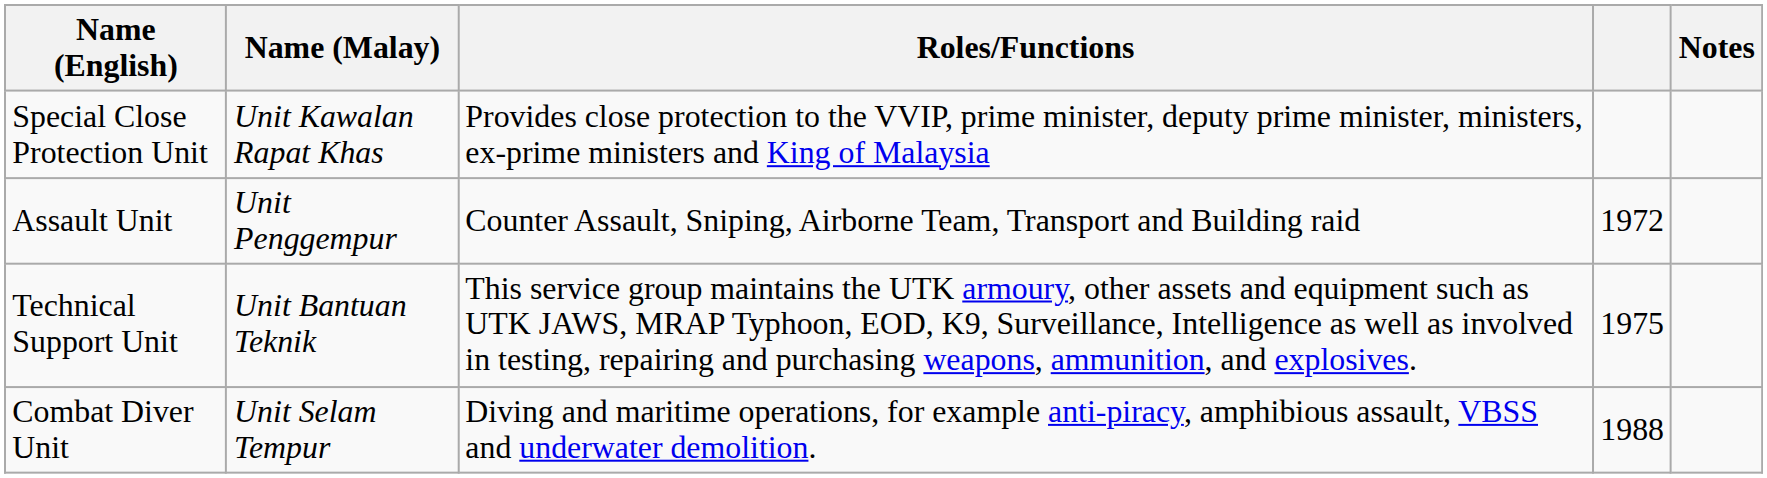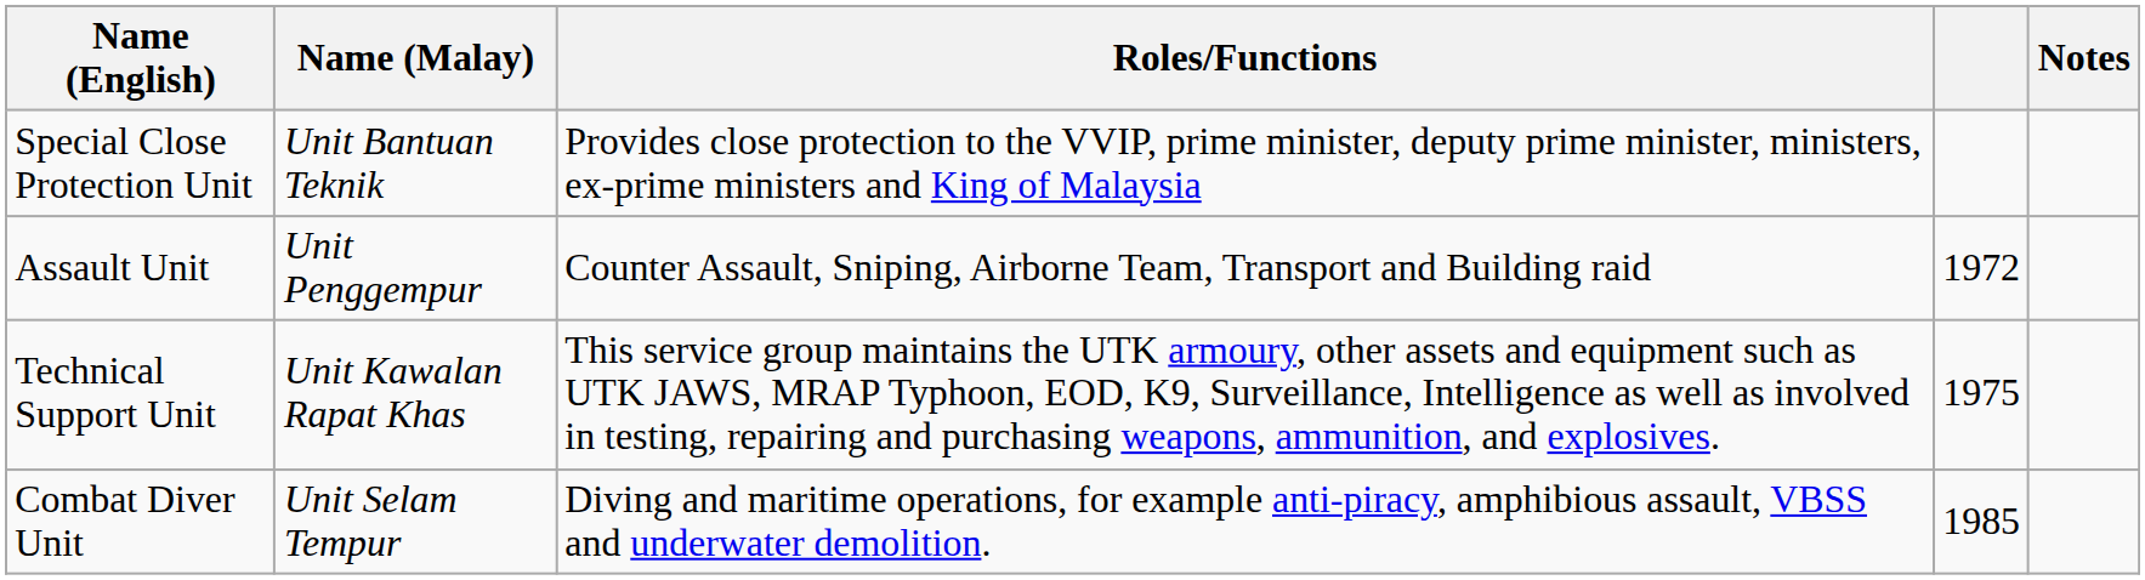Special Close Protection Unit | Name (Malay): Unit Kawalan Rapat Khas -> Unit Bantuan Teknik
Technical Support Unit | Name (Malay): Unit Bantuan Teknik -> Unit Kawalan Rapat Khas
Combat Diver Unit | column 4: 1988 -> 1985
